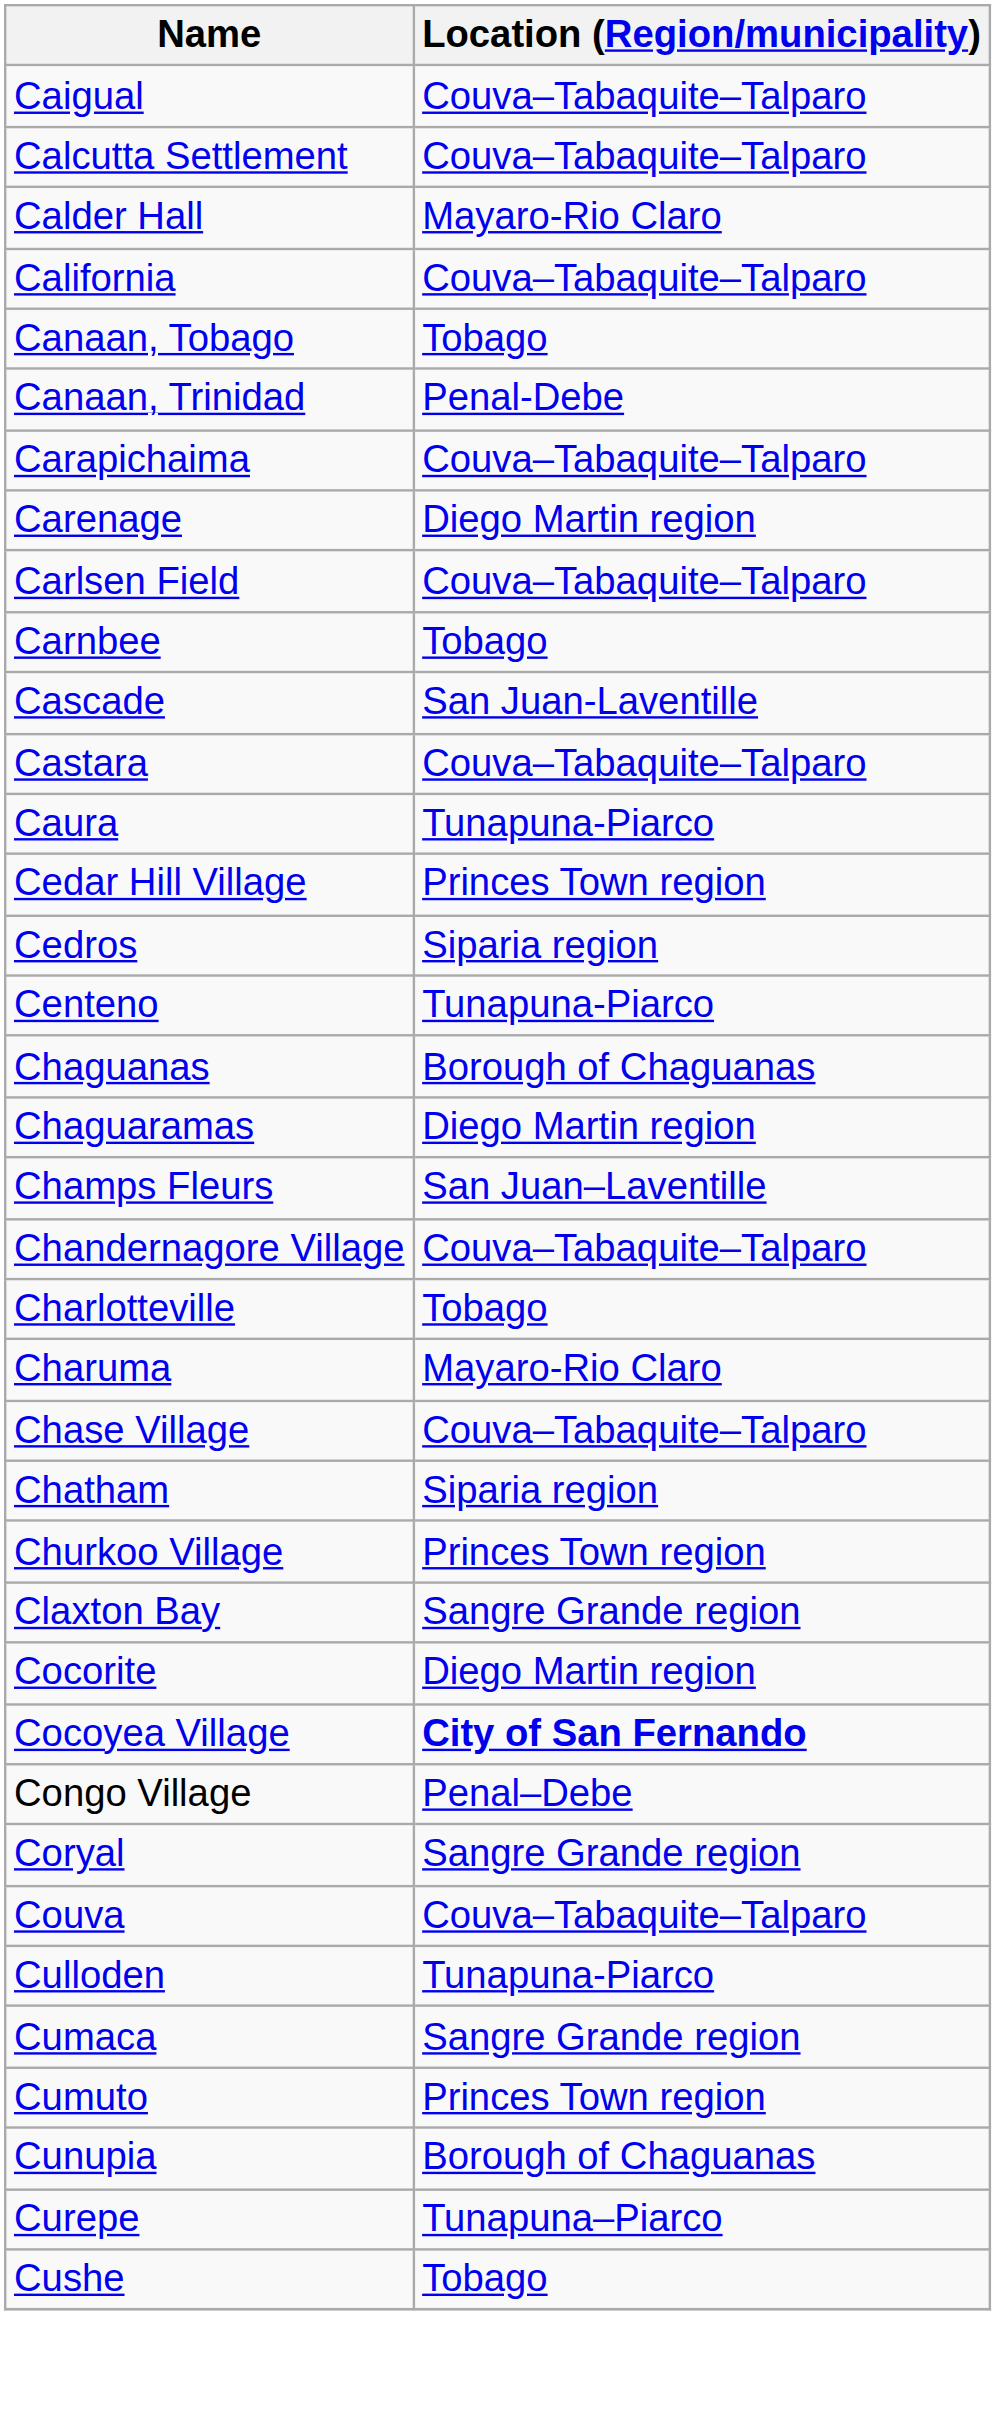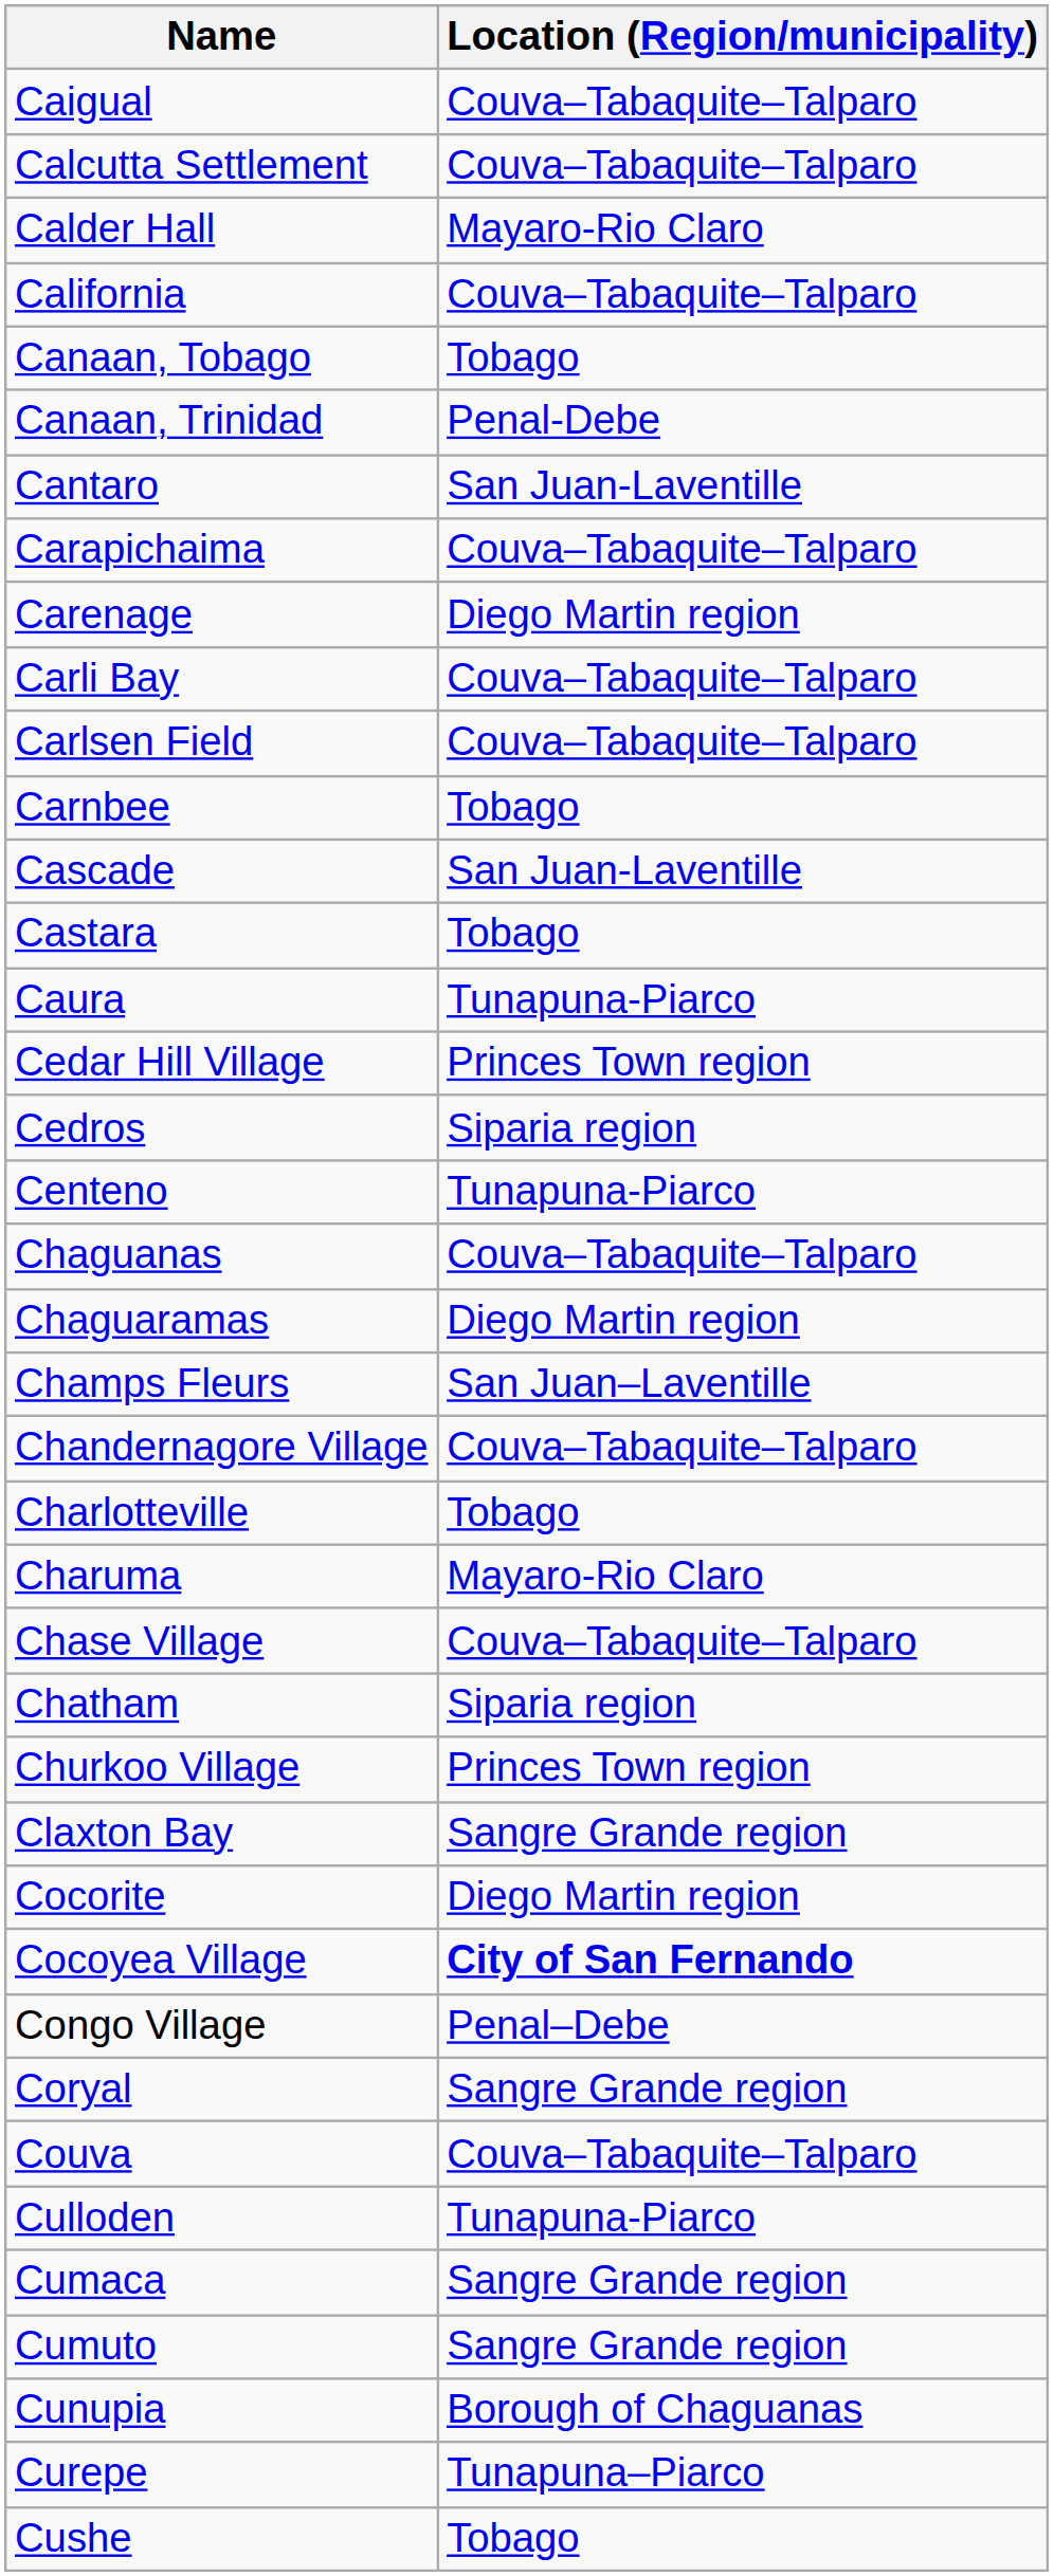+ row: Cantaro | San Juan-Laventille
+ row: Carli Bay | Couva–Tabaquite–Talparo
Castara | Location (Region/municipality): Couva–Tabaquite–Talparo -> Tobago
Chaguanas | Location (Region/municipality): Borough of Chaguanas -> Couva–Tabaquite–Talparo
Cumuto | Location (Region/municipality): Princes Town region -> Sangre Grande region
